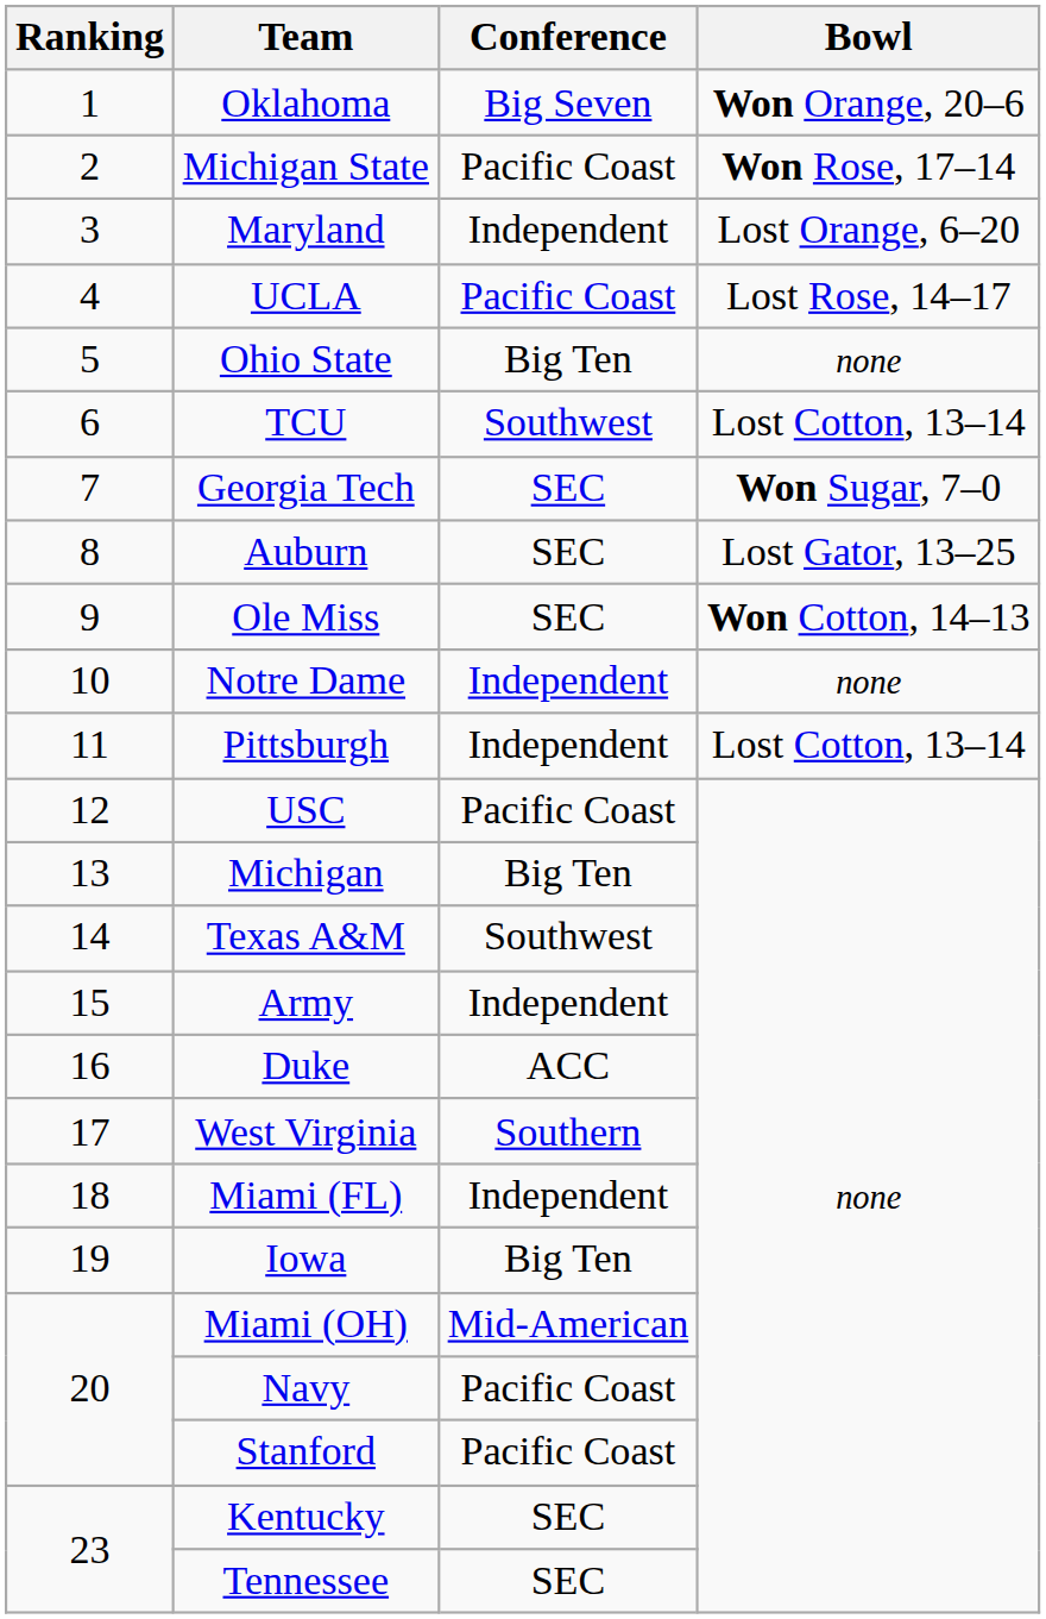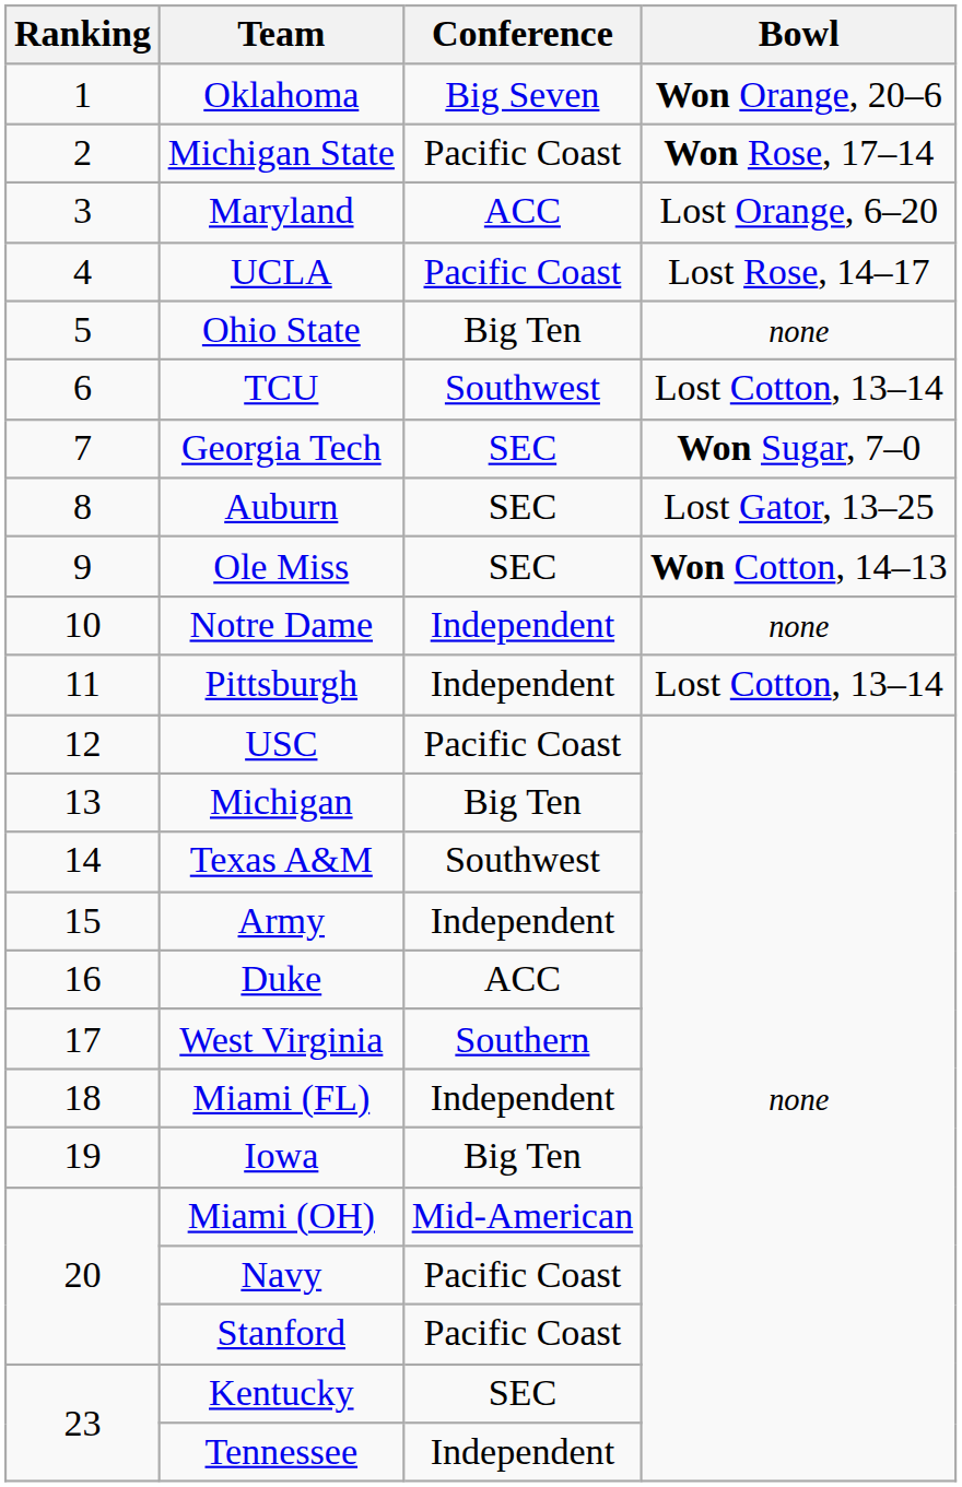Maryland | Conference: Independent -> ACC
Tennessee | Conference: SEC -> Independent
